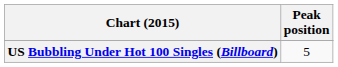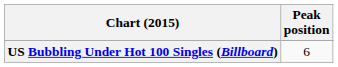US Bubbling Under Hot 100 Singles (Billboard) | Peak position: 5 -> 6
